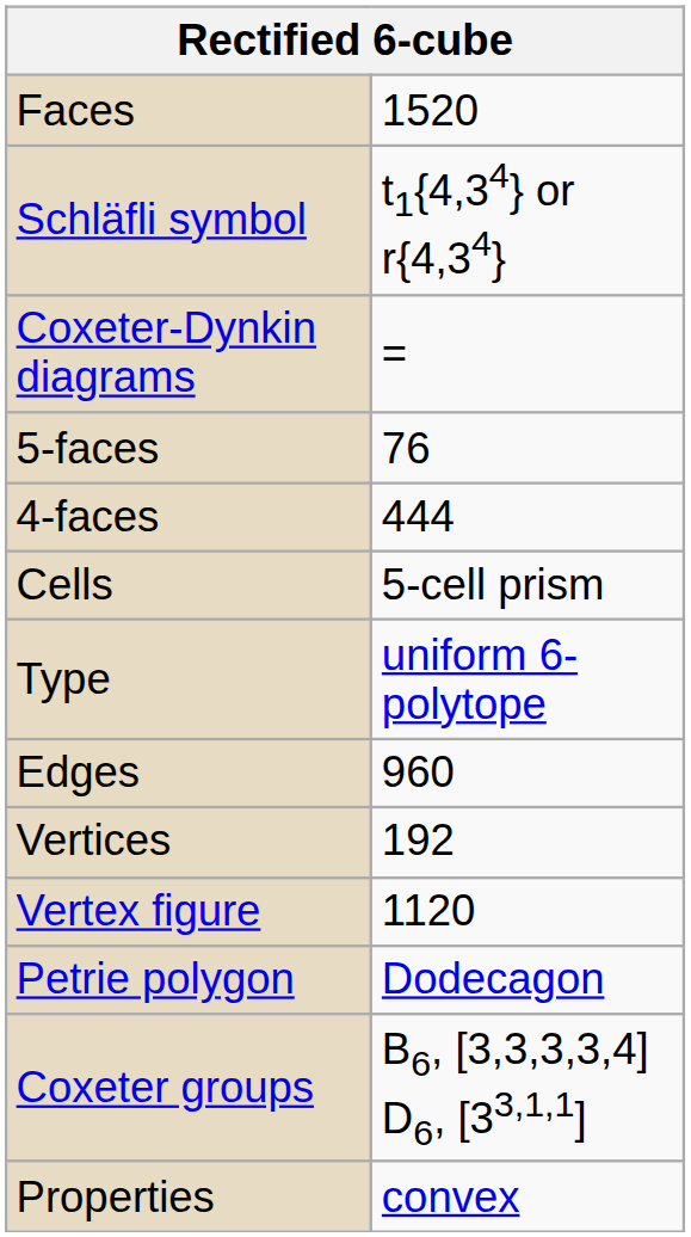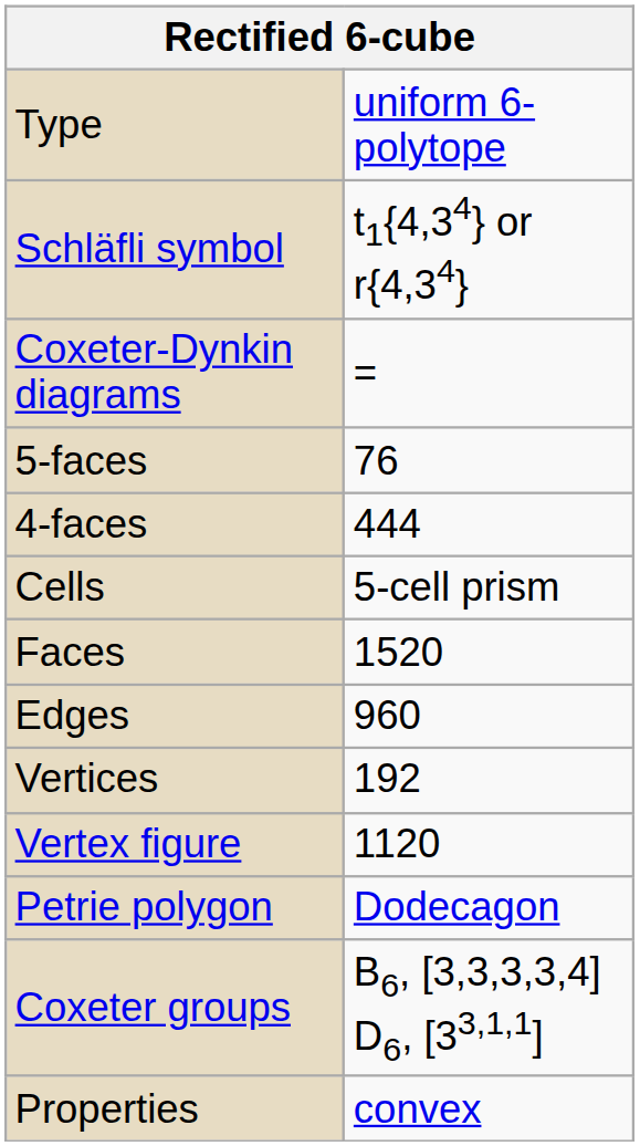rows swapped: Type <-> Faces
